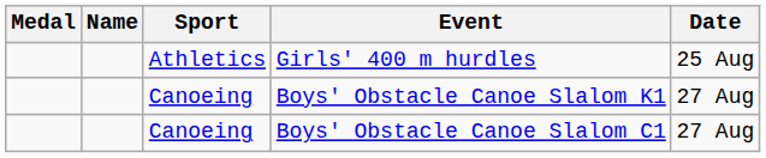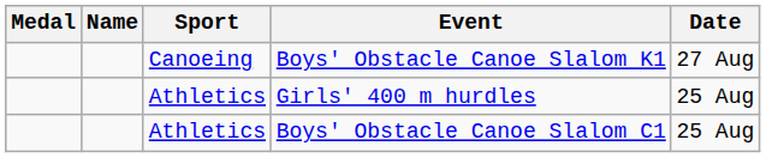rows swapped: Girls' 400 m hurdles <-> Boys' Obstacle Canoe Slalom K1
Boys' Obstacle Canoe Slalom C1 | Sport: Canoeing -> Athletics
Boys' Obstacle Canoe Slalom C1 | Date: 27 Aug -> 25 Aug
